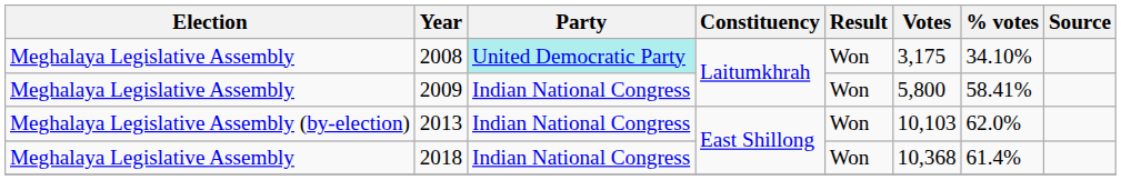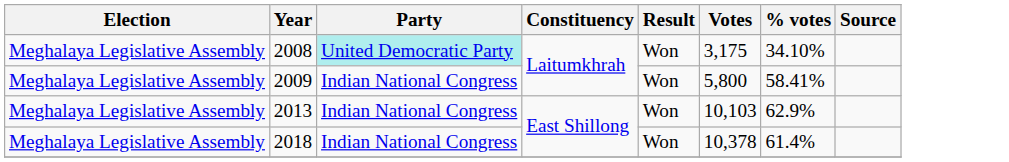2013 | Election: Meghalaya Legislative Assembly (by-election) -> Meghalaya Legislative Assembly
2013 | % votes: 62.0% -> 62.9%
2018 | Votes: 10,368 -> 10,378
